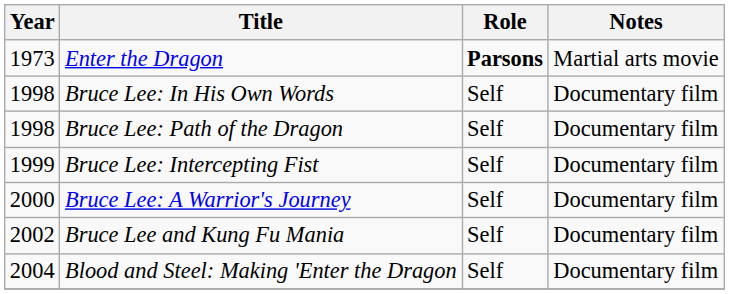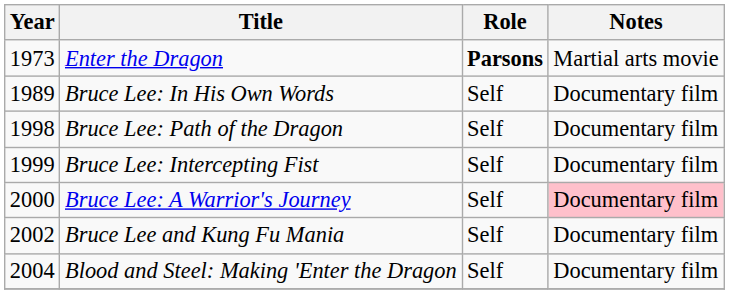Bruce Lee: In His Own Words | Year: 1998 -> 1989
Bruce Lee: A Warrior's Journey | Notes: no background -> pink background
